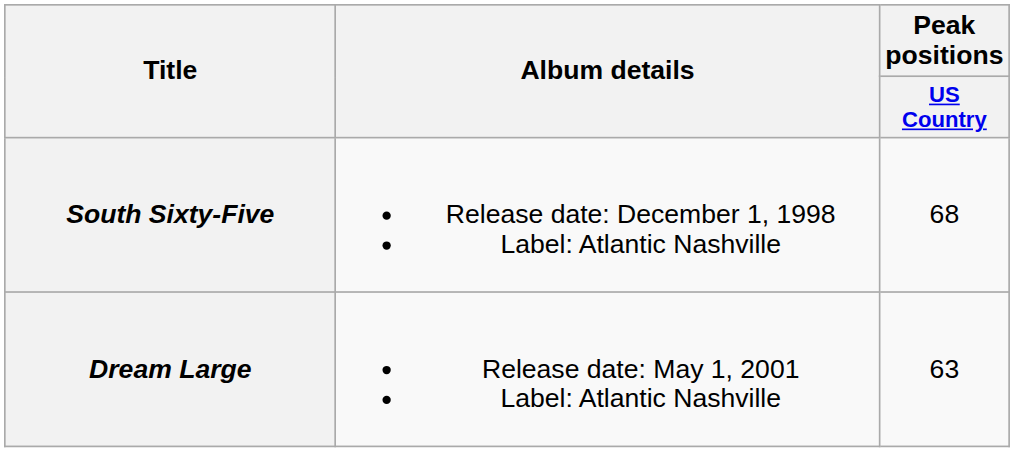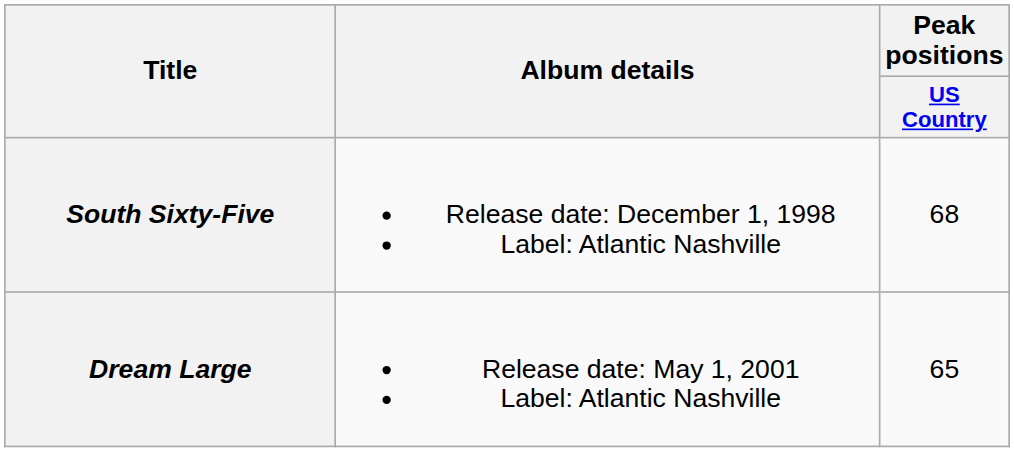Dream Large | Peak positions / US Country: 63 -> 65
